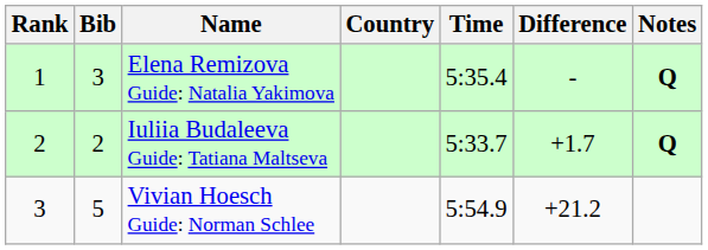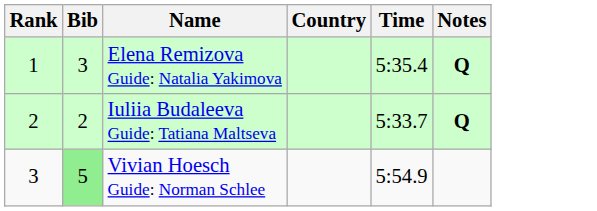- column: Difference | - | +1.7 | +21.2
Vivian Hoesch Guide: Norman Schlee | Bib: no background -> lightgreen background
